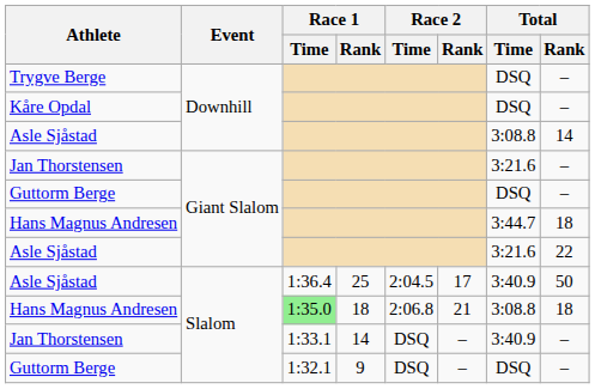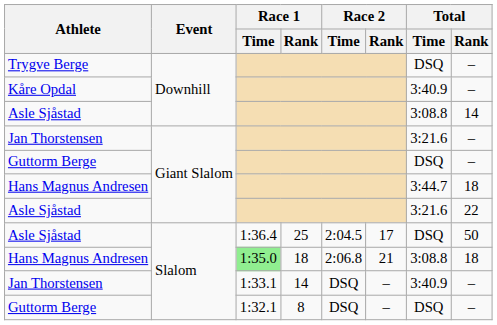Kåre Opdal | Total / Time: DSQ -> 3:40.9
Asle Sjåstad / Slalom | Total / Time: 3:40.9 -> DSQ
Guttorm Berge / Slalom | Race 1 / Rank: 9 -> 8
